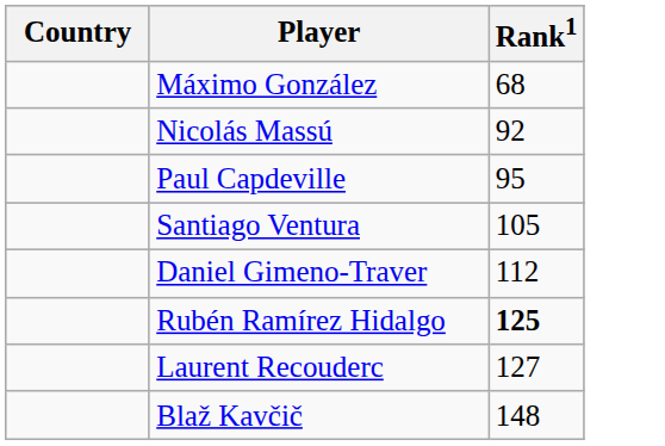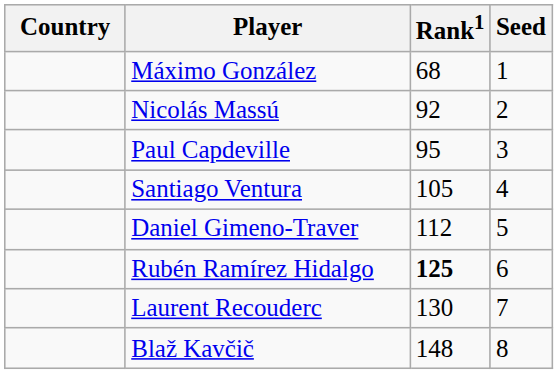+ column: Seed | 1 | 2 | 3 | 4 | 5 | 6 | 7 | 8
Laurent Recouderc | Rank1: 127 -> 130
